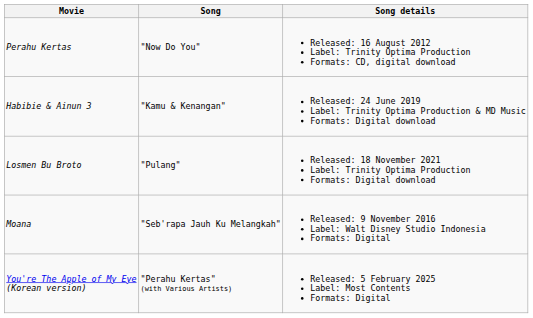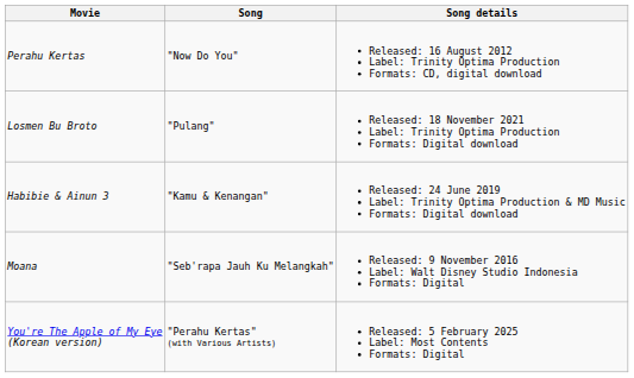rows swapped: Habibie & Ainun 3 <-> Losmen Bu Broto
